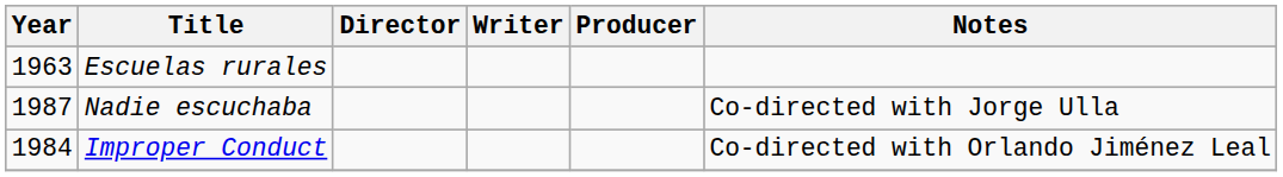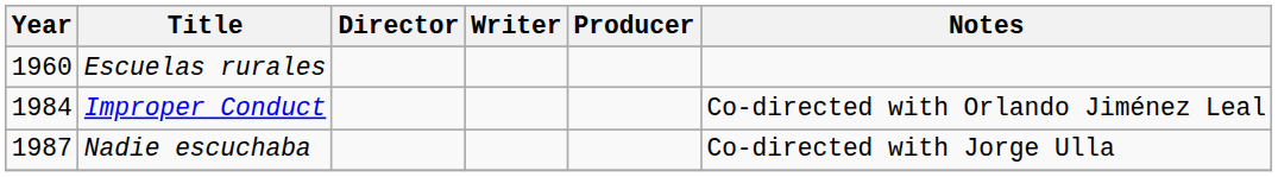Escuelas rurales | Year: 1963 -> 1960
rows swapped: Improper Conduct <-> Nadie escuchaba
